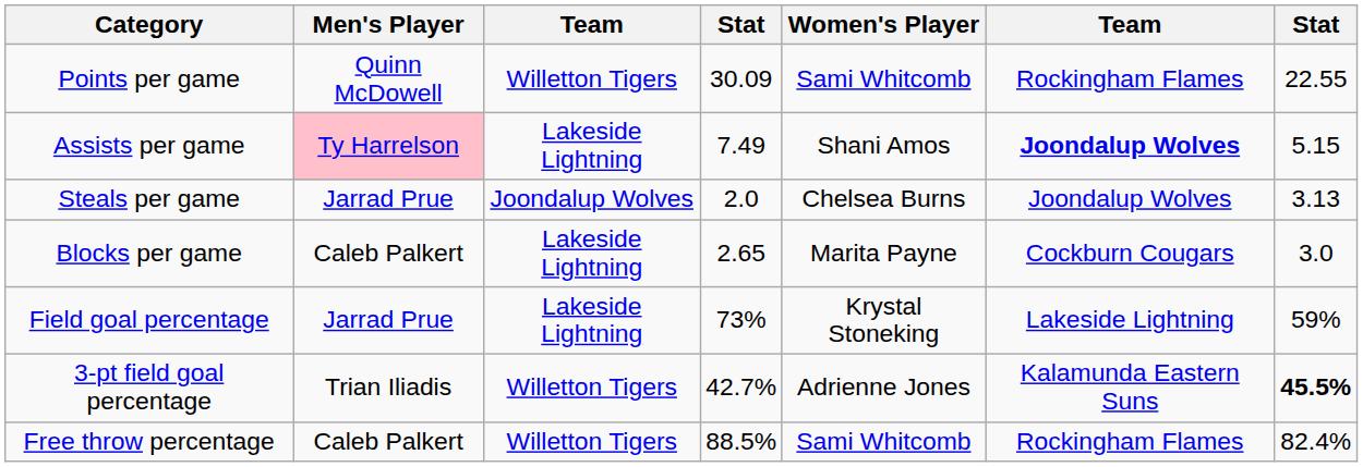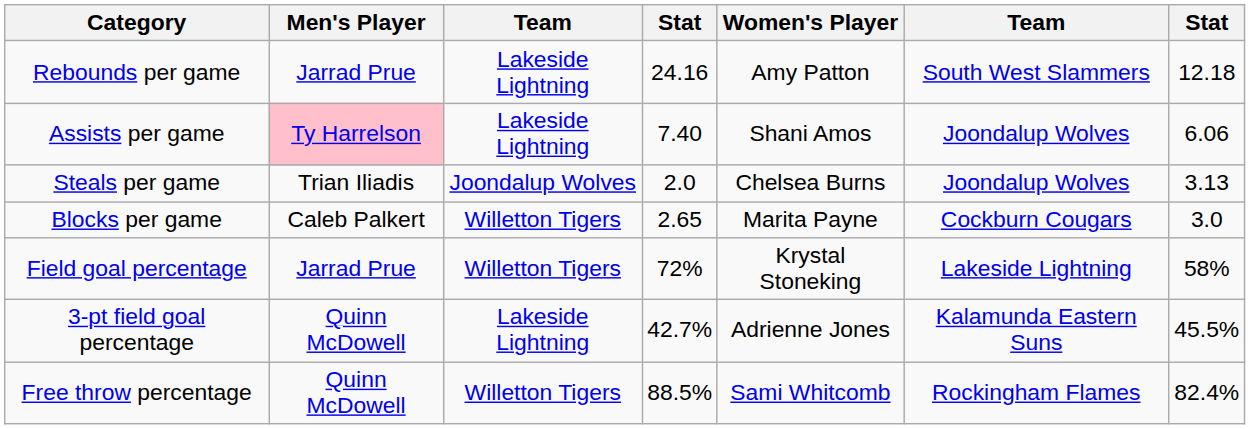- row: Points per game | Quinn McDowell | Willetton Tigers | 30.09 | Sami Whitcomb | Rockingham Flames | 22.55
+ row: Rebounds per game | Jarrad Prue | Lakeside Lightning | 24.16 | Amy Patton | South West Slammers | 12.18
Assists per game | column 4: 7.49 -> 7.40
Assists per game | column 6: bold -> normal
Assists per game | column 7: 5.15 -> 6.06
Steals per game | Men's Player: Jarrad Prue -> Trian Iliadis
Blocks per game | column 3: Lakeside Lightning -> Willetton Tigers
Field goal percentage | column 3: Lakeside Lightning -> Willetton Tigers
Field goal percentage | column 4: 73% -> 72%
Field goal percentage | column 7: 59% -> 58%
3-pt field goal percentage | Men's Player: Trian Iliadis -> Quinn McDowell
3-pt field goal percentage | column 3: Willetton Tigers -> Lakeside Lightning
3-pt field goal percentage | column 7: bold -> normal
Free throw percentage | Men's Player: Caleb Palkert -> Quinn McDowell
